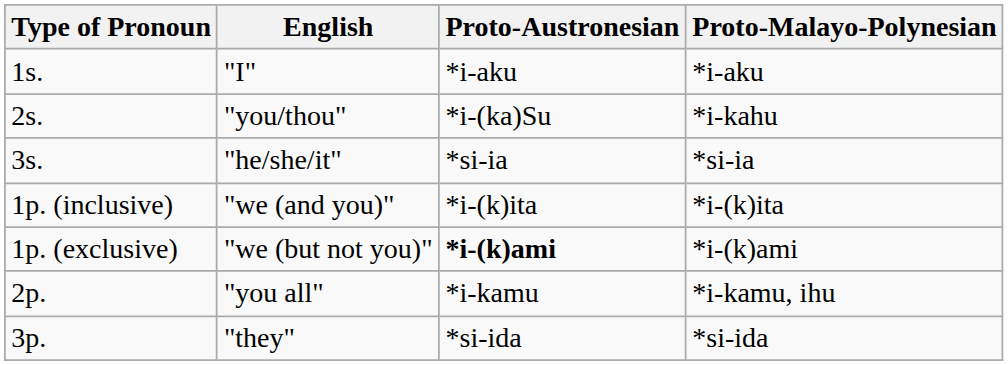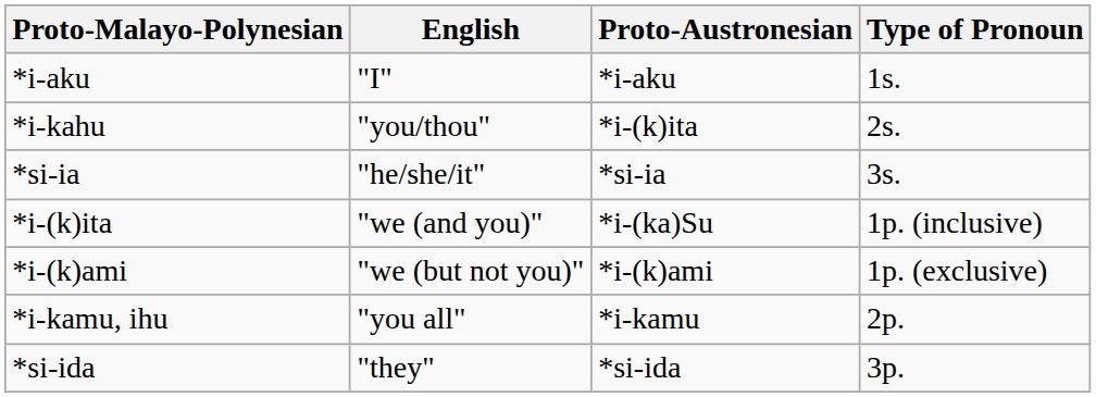columns swapped: Type of Pronoun <-> Proto-Malayo-Polynesian
"you/thou" | Proto-Austronesian: *i-(ka)Su -> *i-(k)ita
"we (and you)" | Proto-Austronesian: *i-(k)ita -> *i-(ka)Su
"we (but not you)" | Proto-Austronesian: bold -> normal
